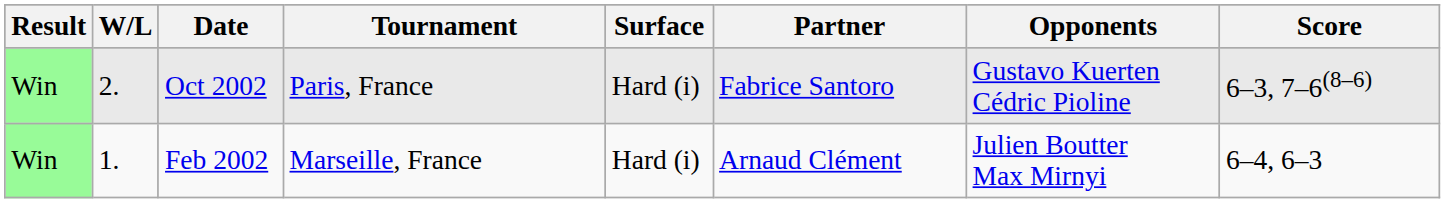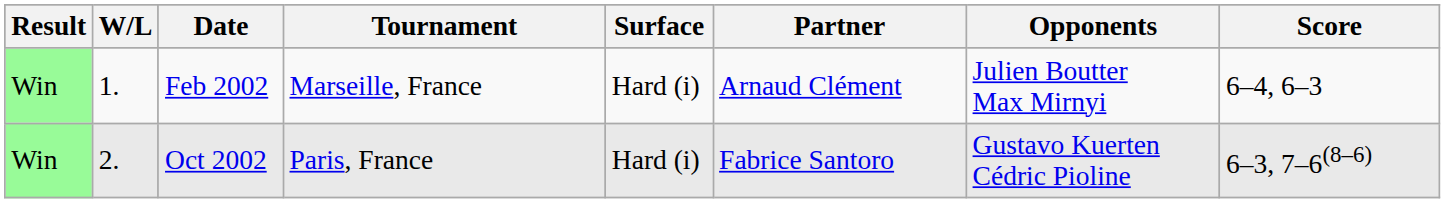rows swapped: Feb 2002 <-> Oct 2002
